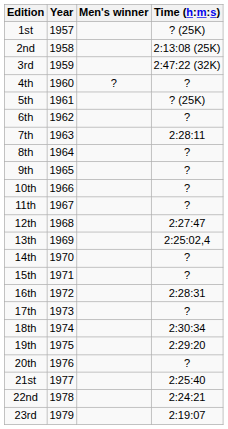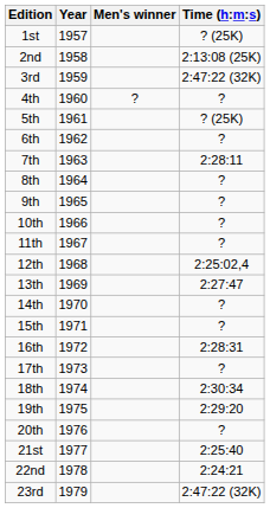12th | Time (h:m:s): 2:27:47 -> 2:25:02,4
13th | Time (h:m:s): 2:25:02,4 -> 2:27:47
23rd | Time (h:m:s): 2:19:07 -> 2:47:22 (32K)
